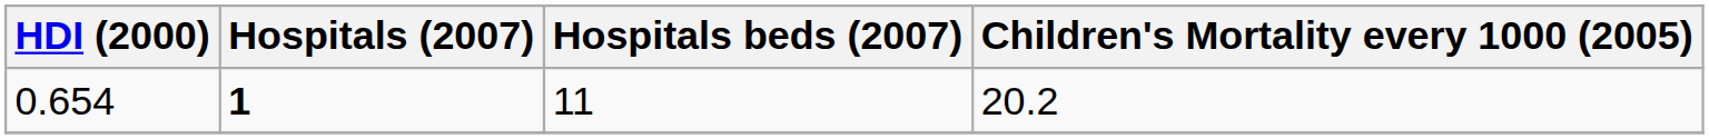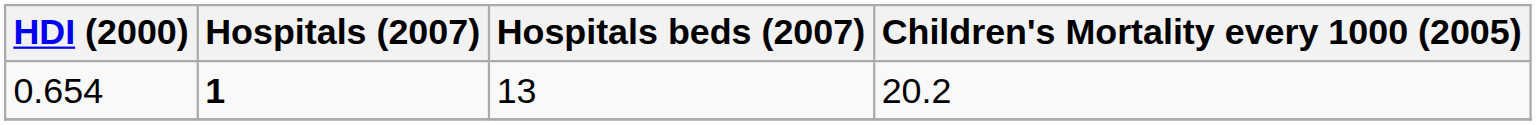0.654 | Hospitals beds (2007): 11 -> 13
